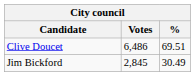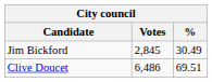rows swapped: Clive Doucet <-> Jim Bickford
